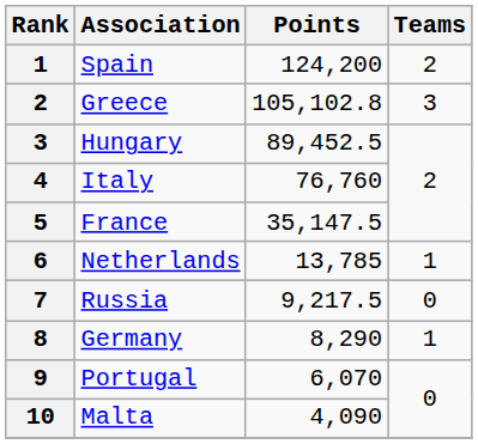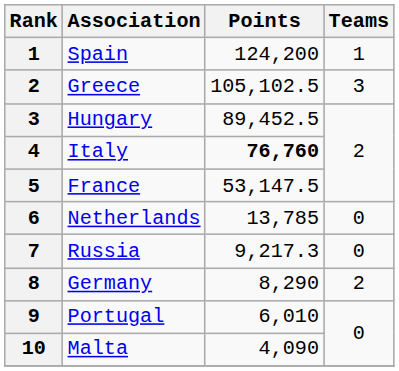Spain | Teams: 2 -> 1
Greece | Points: 105,102.8 -> 105,102.5
Italy | Points: normal -> bold
France | Points: 35,147.5 -> 53,147.5
Netherlands | Teams: 1 -> 0
Russia | Points: 9,217.5 -> 9,217.3
Germany | Teams: 1 -> 2
Portugal | Points: 6,070 -> 6,010
